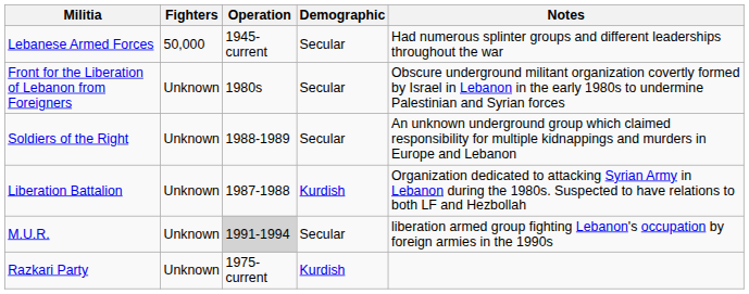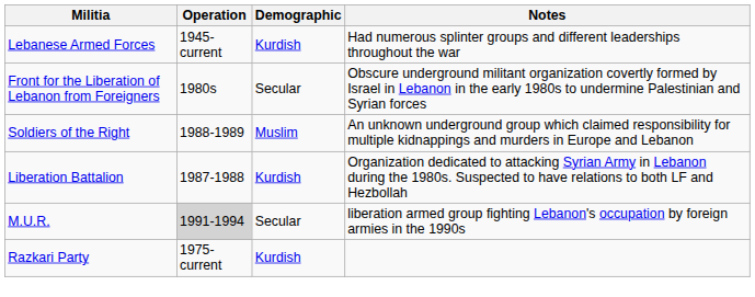- column: Fighters | 50,000 | Unknown | Unknown | Unknown | Unknown | Unknown
Lebanese Armed Forces | Demographic: Secular -> Kurdish
Soldiers of the Right | Demographic: Secular -> Muslim
